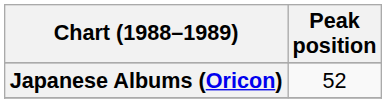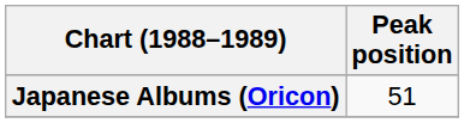Japanese Albums (Oricon) | Peak position: 52 -> 51
